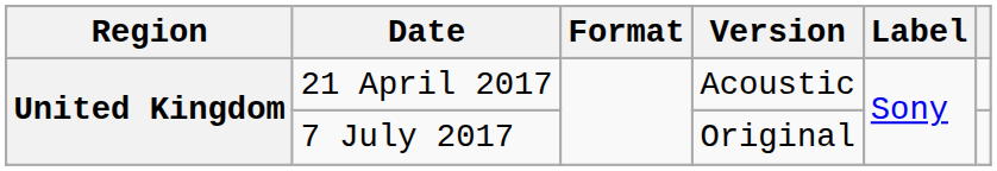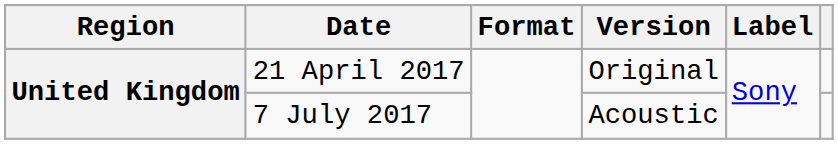21 April 2017 | Version: Acoustic -> Original
7 July 2017 | Version: Original -> Acoustic
